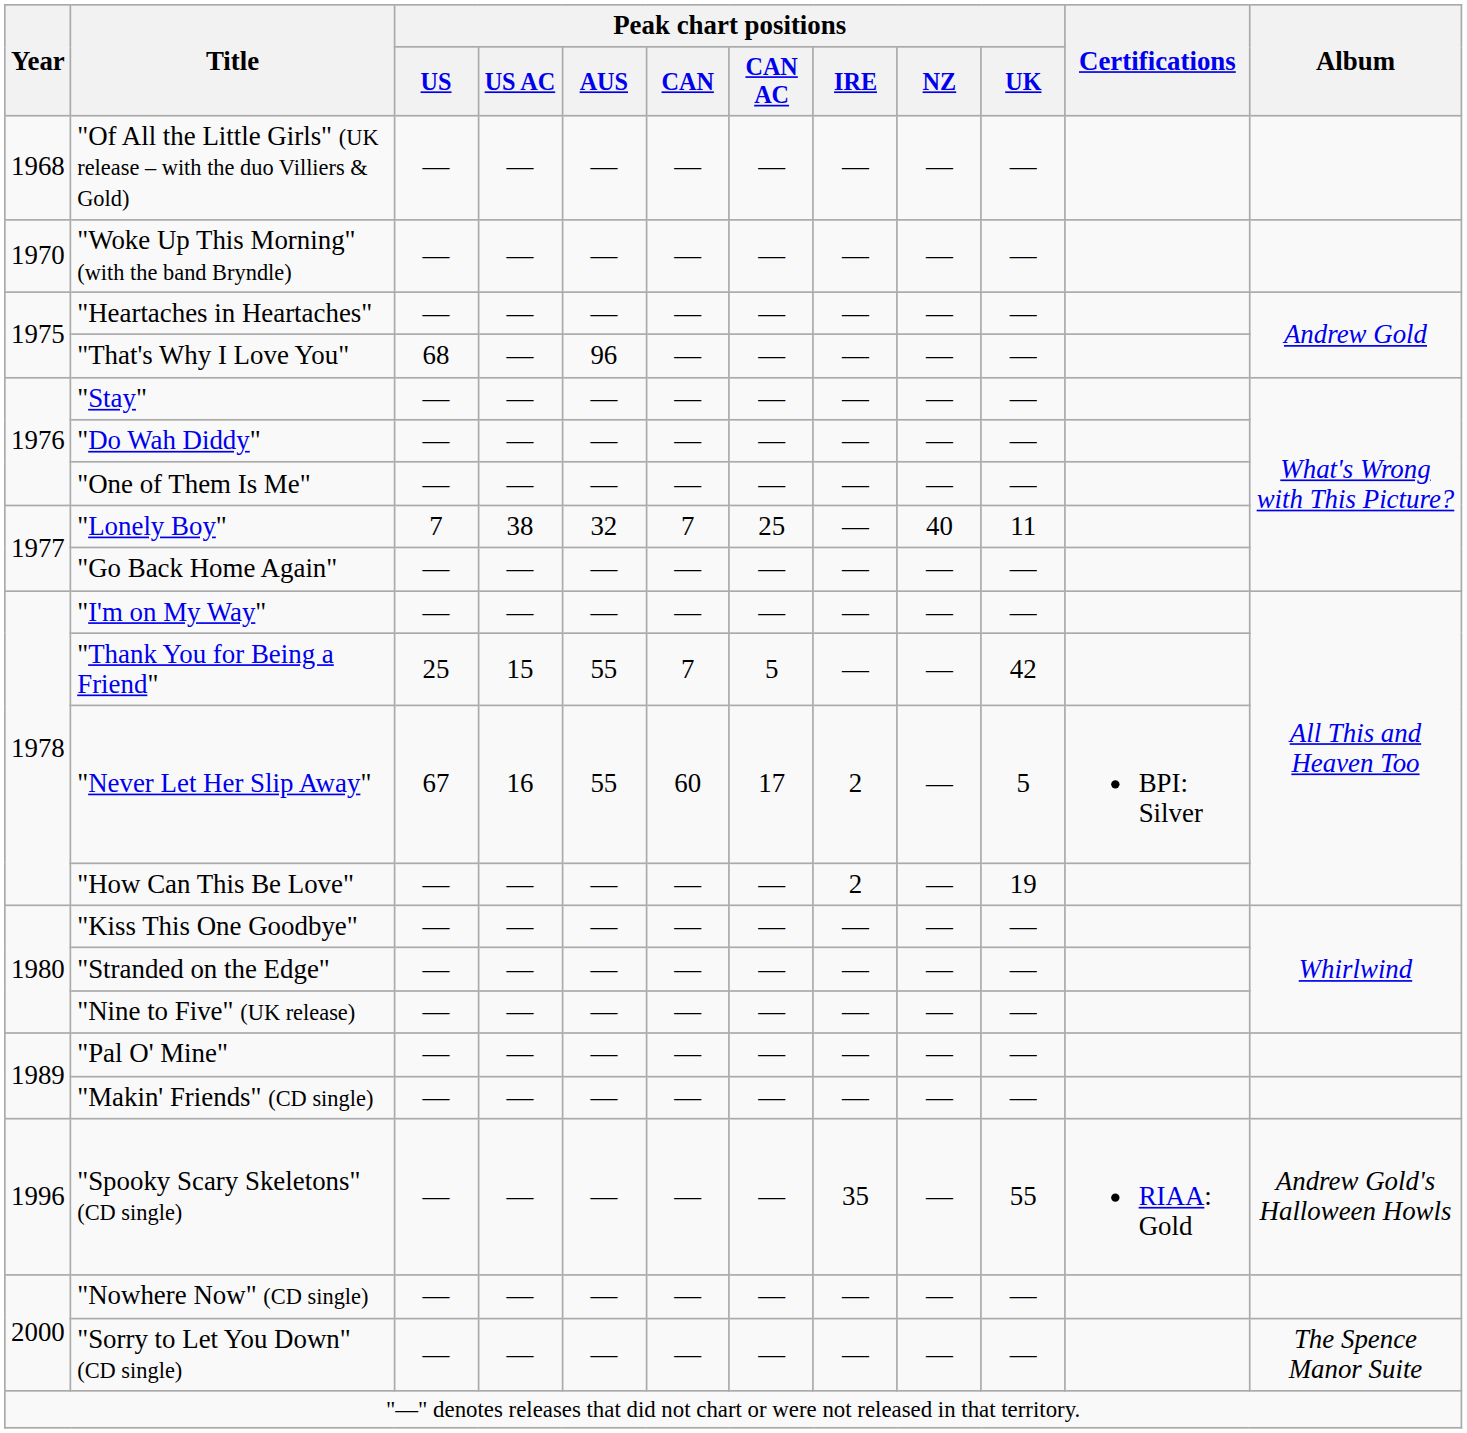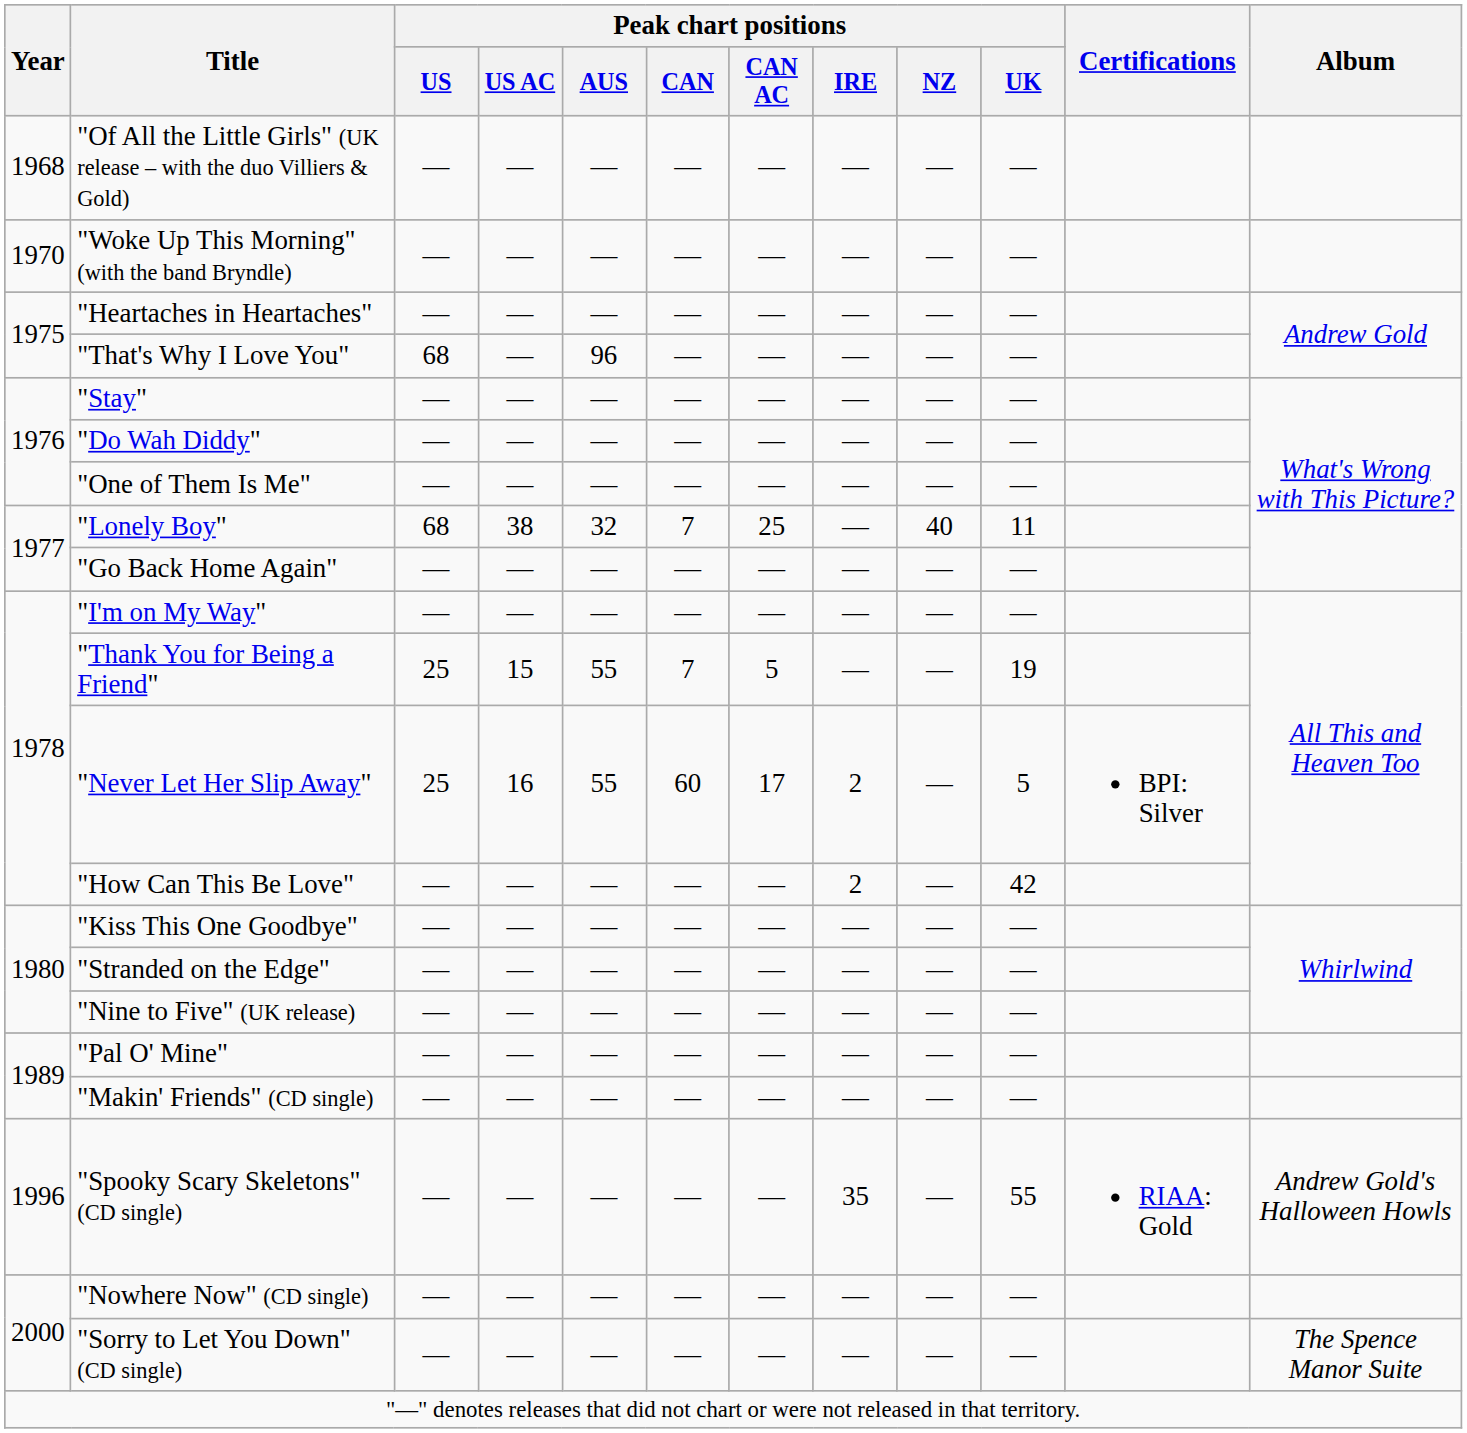"Lonely Boy" | Peak chart positions / US: 7 -> 68
"Thank You for Being a Friend" | Peak chart positions / UK: 42 -> 19
"Never Let Her Slip Away" | Peak chart positions / US: 67 -> 25
"How Can This Be Love" | Peak chart positions / UK: 19 -> 42
